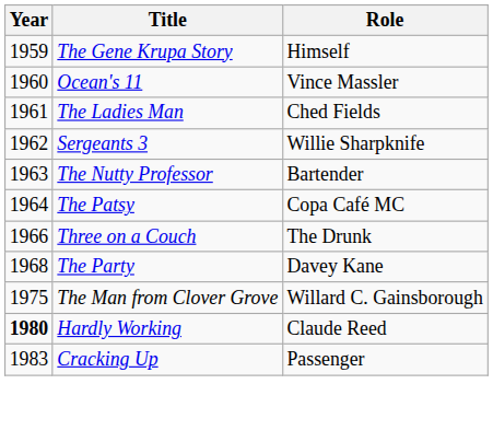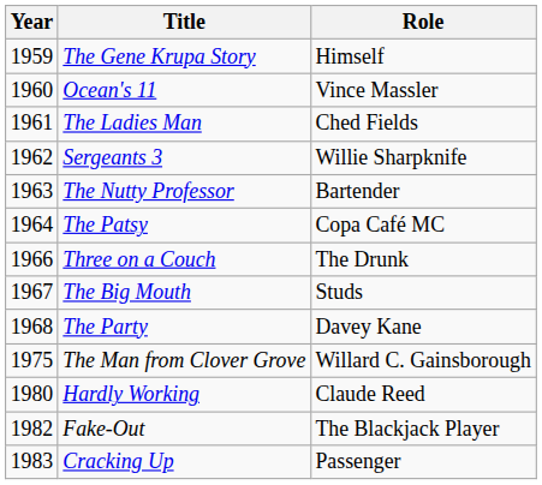+ row: 1967 | The Big Mouth | Studs
Hardly Working | Year: bold -> normal
+ row: 1982 | Fake-Out | The Blackjack Player
